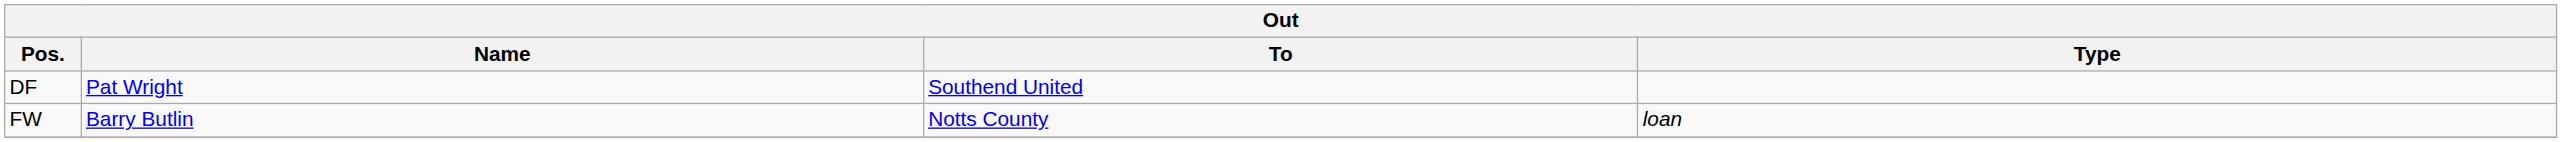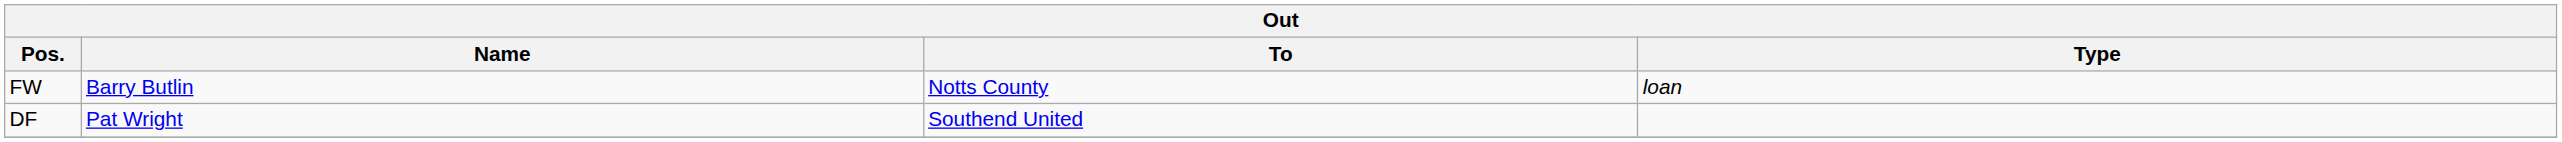rows swapped: DF <-> FW
